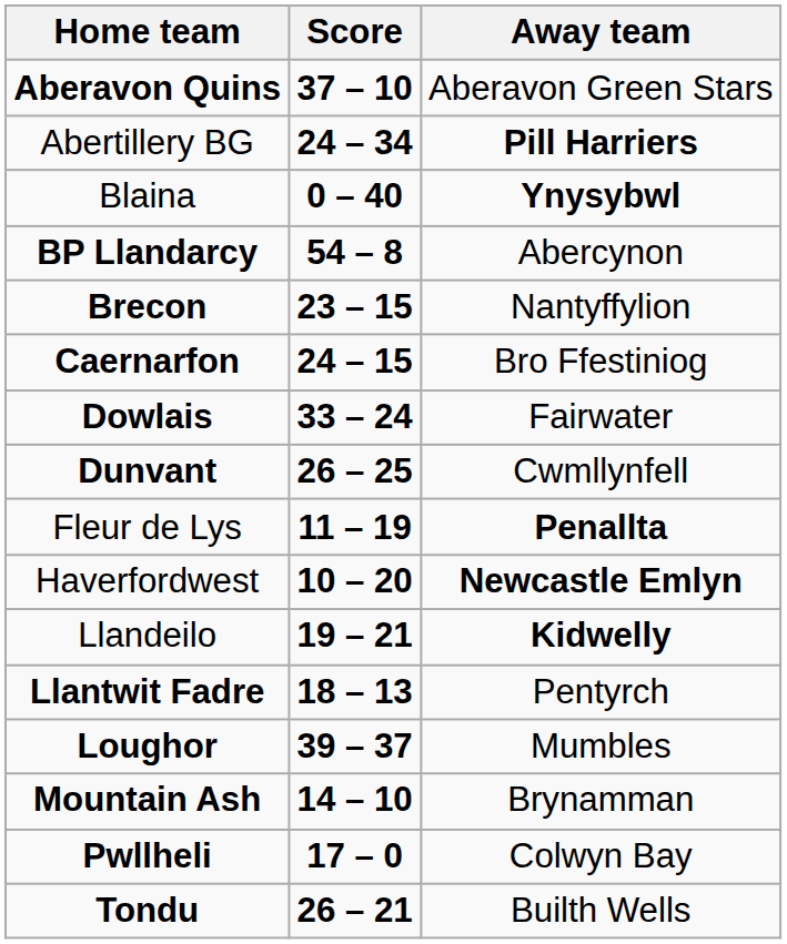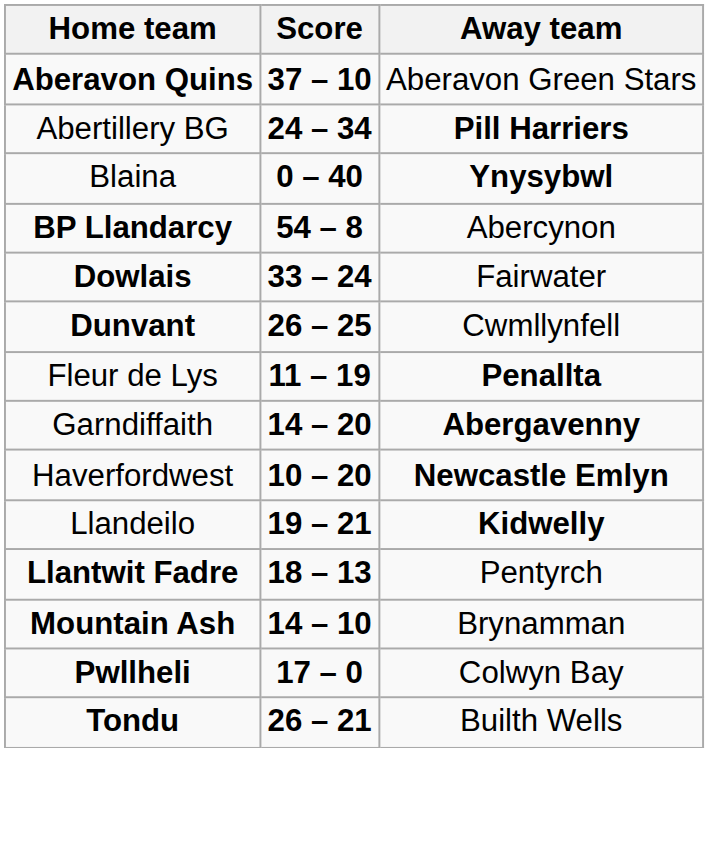- row: Brecon | 23 – 15 | Nantyffylion
- row: Caernarfon | 24 – 15 | Bro Ffestiniog
+ row: Garndiffaith | 14 – 20 | Abergavenny
- row: Loughor | 39 – 37 | Mumbles
